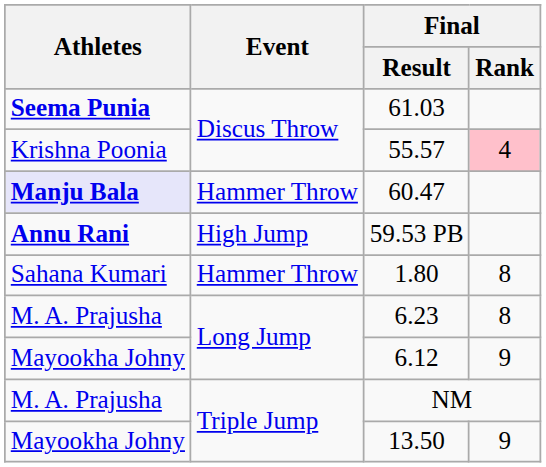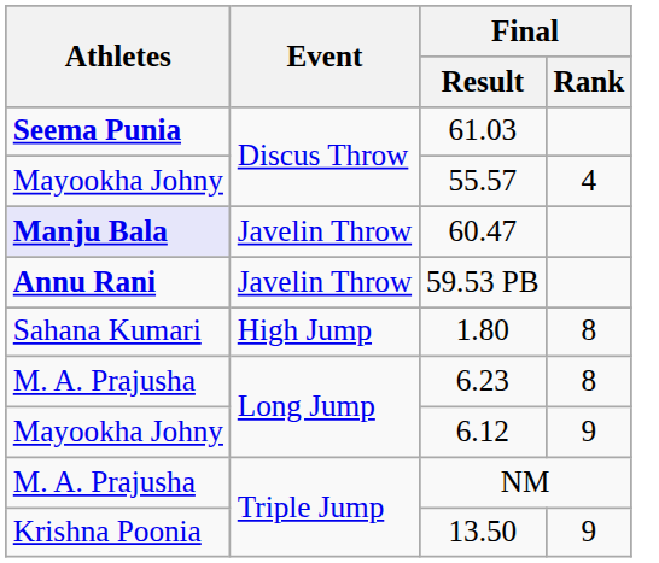55.57 | Athletes: Krishna Poonia -> Mayookha Johny
55.57 | Final / Rank: pink background -> no background
60.47 | Event: Hammer Throw -> Javelin Throw
59.53 PB | Event: High Jump -> Javelin Throw
1.80 | Event: Hammer Throw -> High Jump
13.50 | Athletes: Mayookha Johny -> Krishna Poonia
